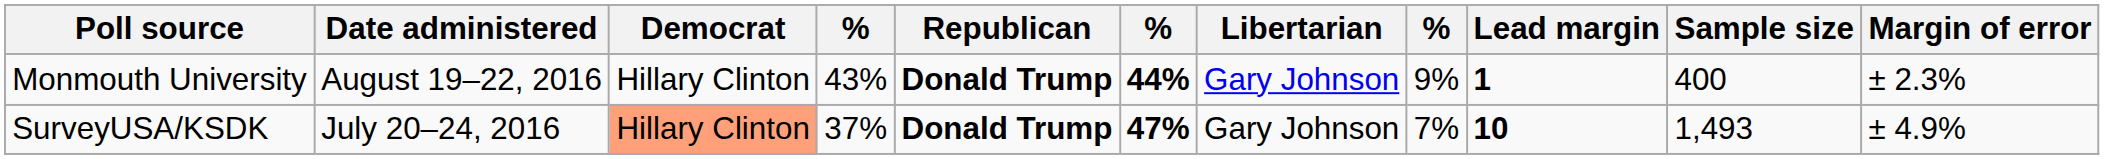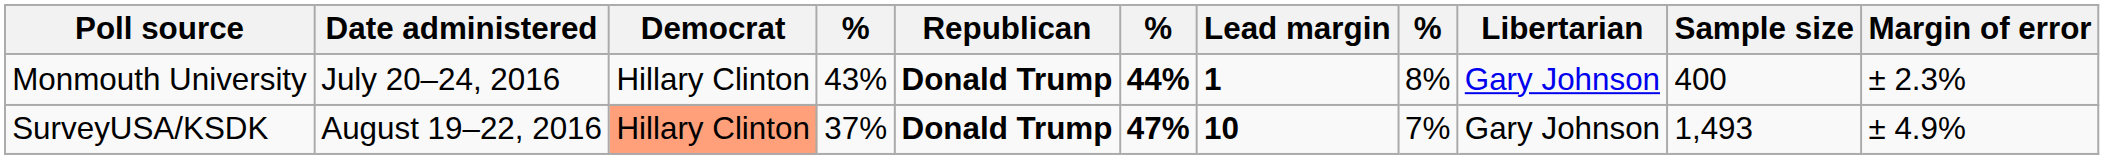columns swapped: Libertarian <-> Lead margin
Monmouth University | Date administered: August 19–22, 2016 -> July 20–24, 2016
Monmouth University | column 8: 9% -> 8%
SurveyUSA/KSDK | Date administered: July 20–24, 2016 -> August 19–22, 2016
